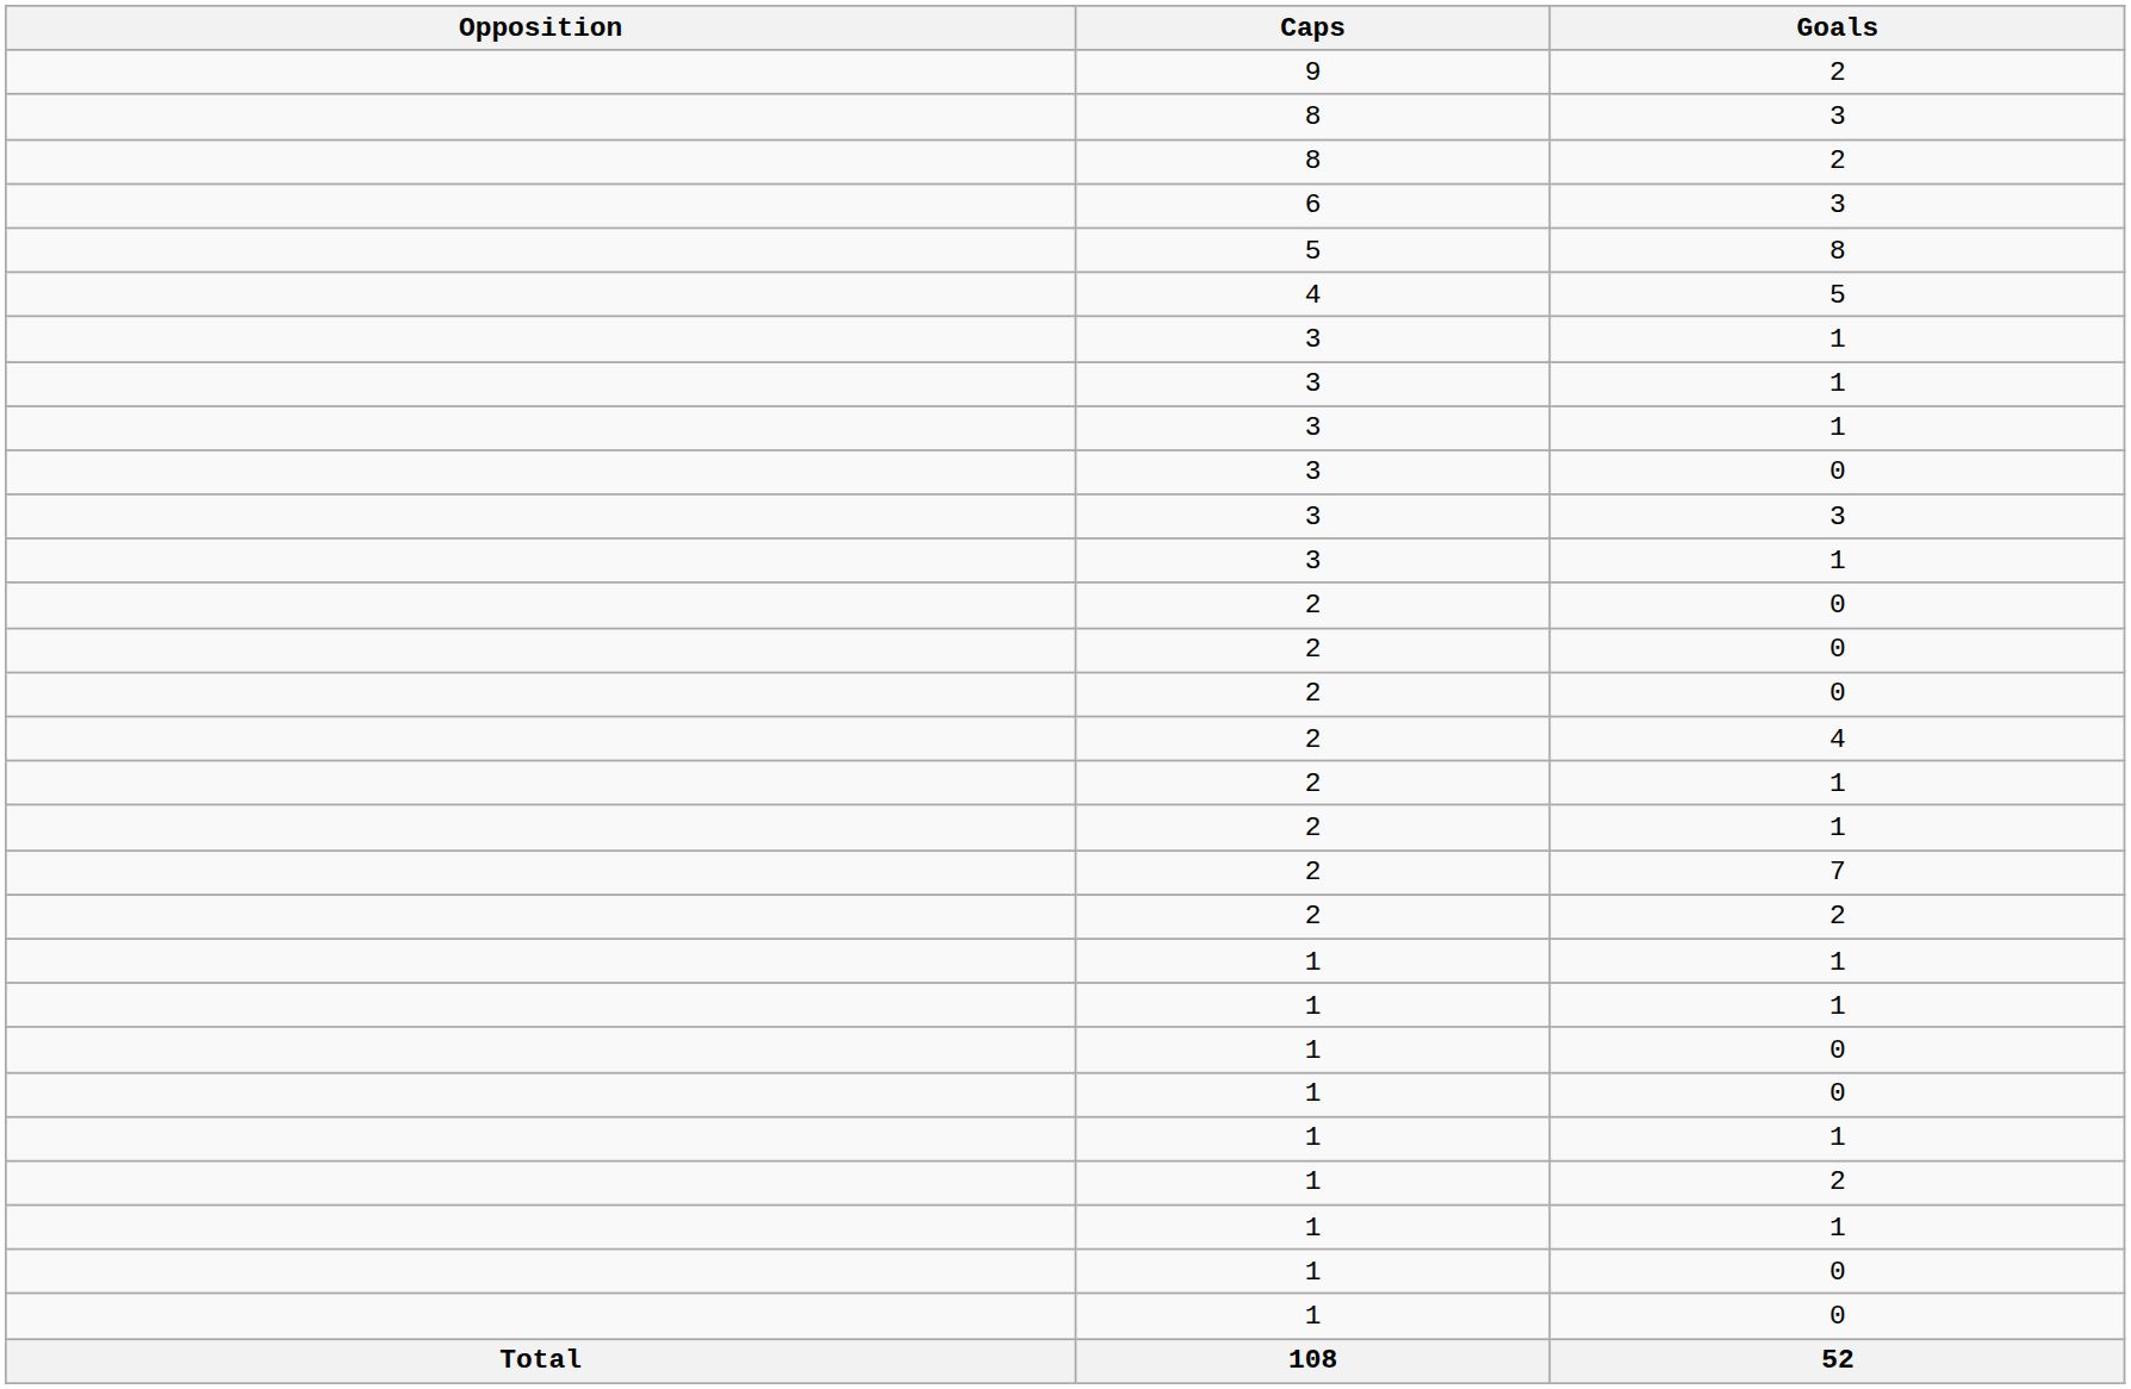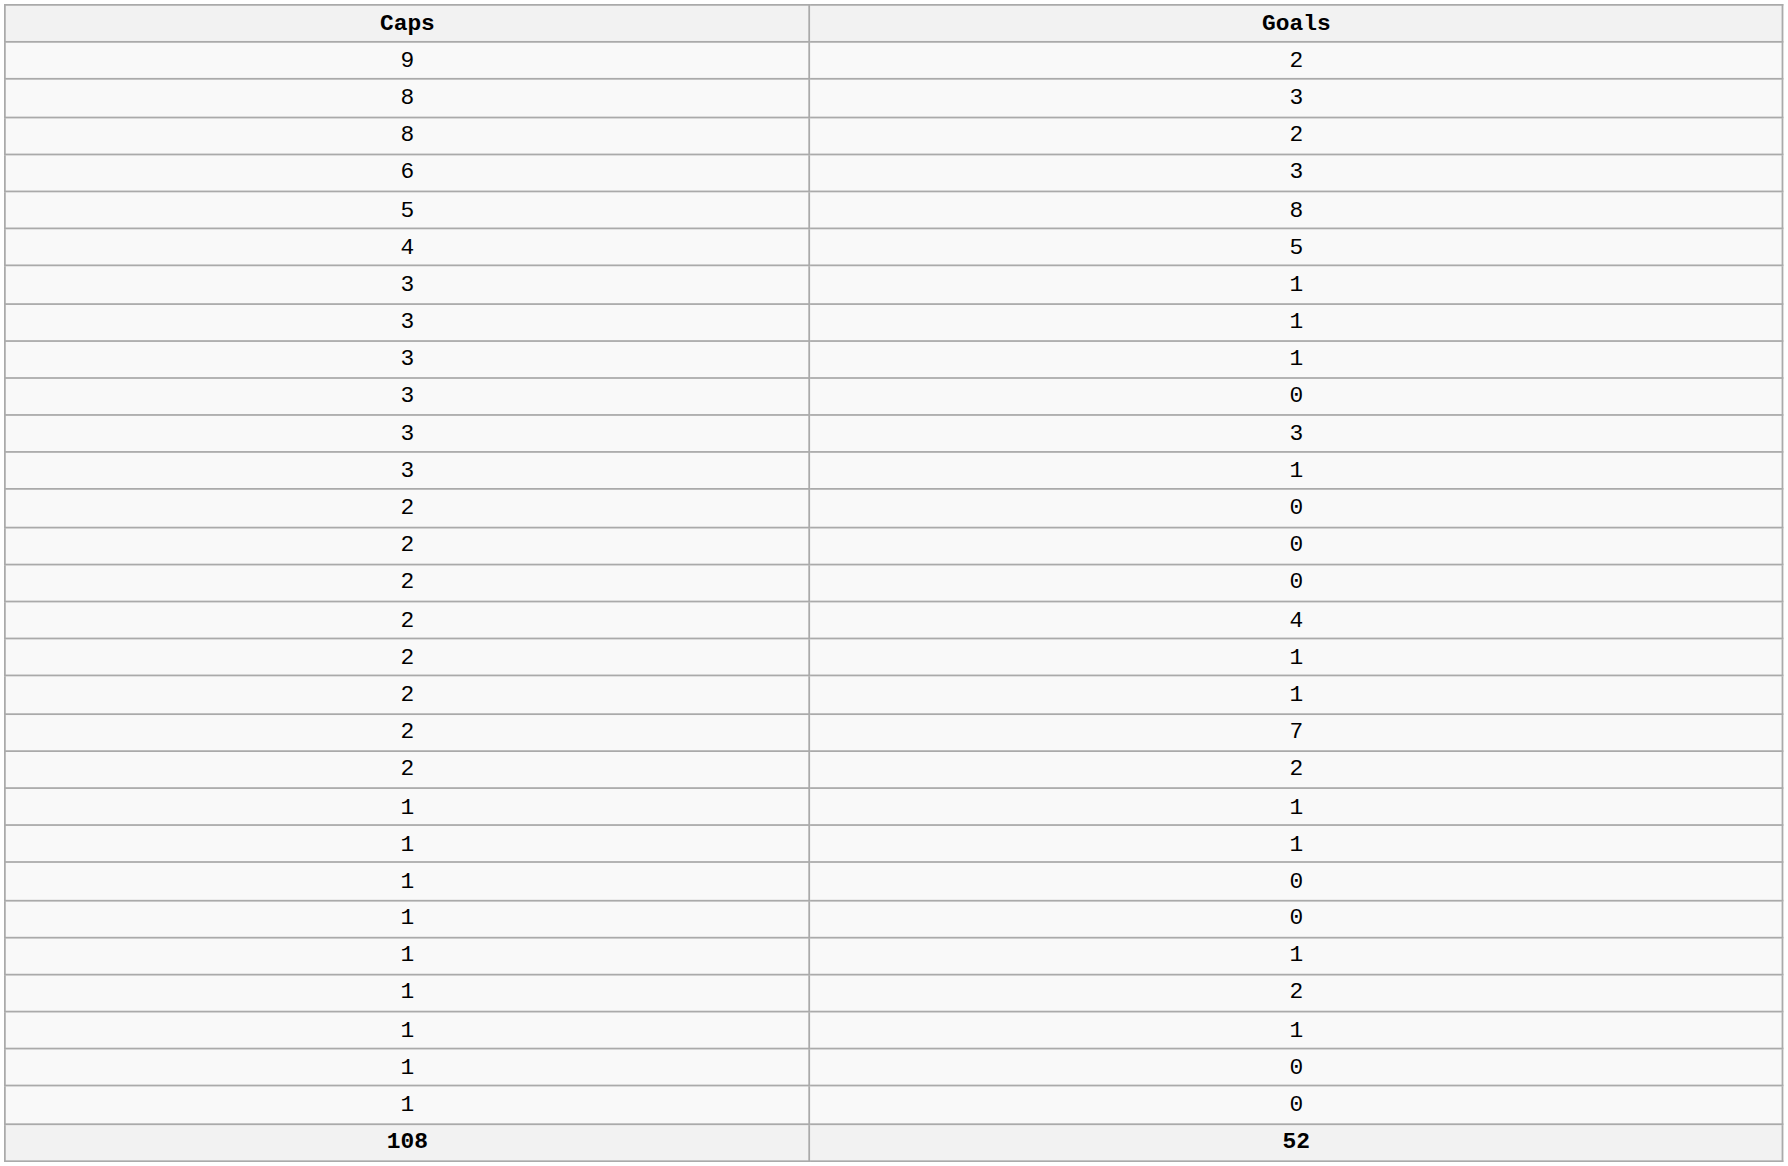- column: Opposition | Total
